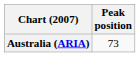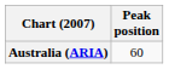Australia (ARIA) | Peak position: 73 -> 60
